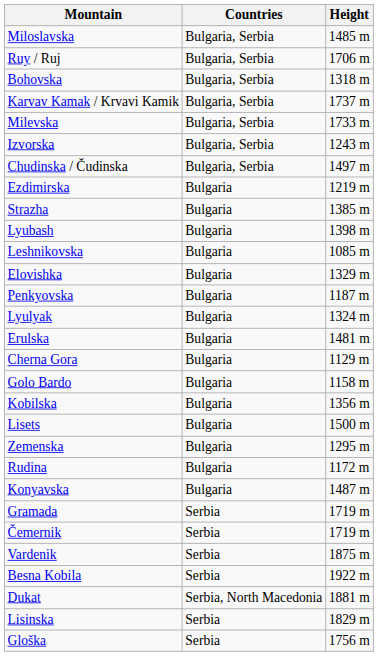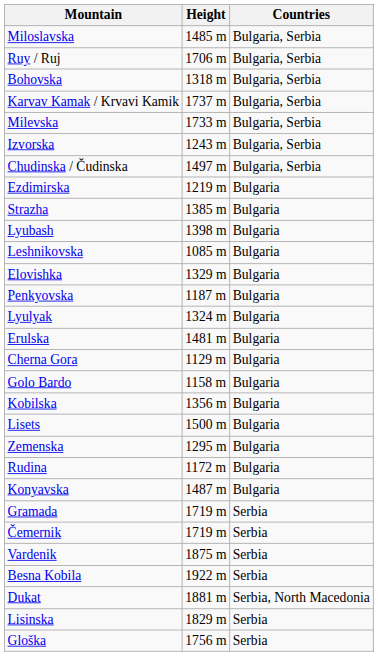columns swapped: Height <-> Countries
